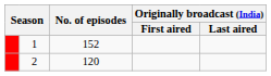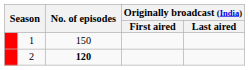1 | No. of episodes: 152 -> 150
2 | No. of episodes: normal -> bold
